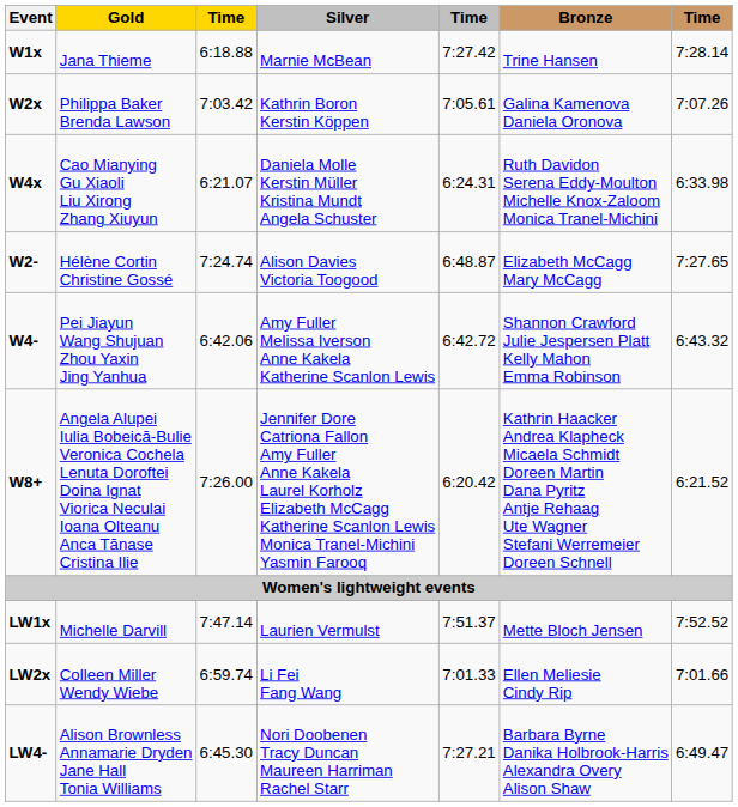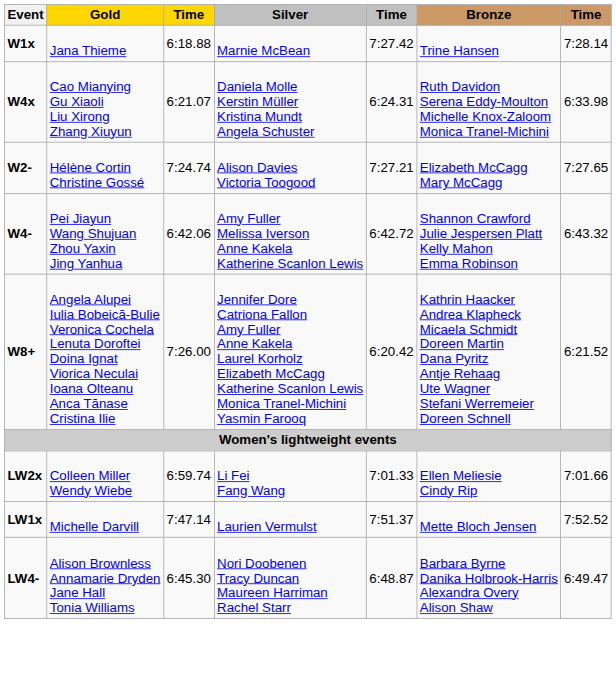- row: W2x | Philippa Baker Brenda Lawson | 7:03.42 | Kathrin Boron Kerstin Köppen | 7:05.61 | Galina Kamenova Daniela Oronova | 7:07.26
W2- | column 5: 6:48.87 -> 7:27.21
rows swapped: LW1x <-> LW2x
LW4- | column 5: 7:27.21 -> 6:48.87
